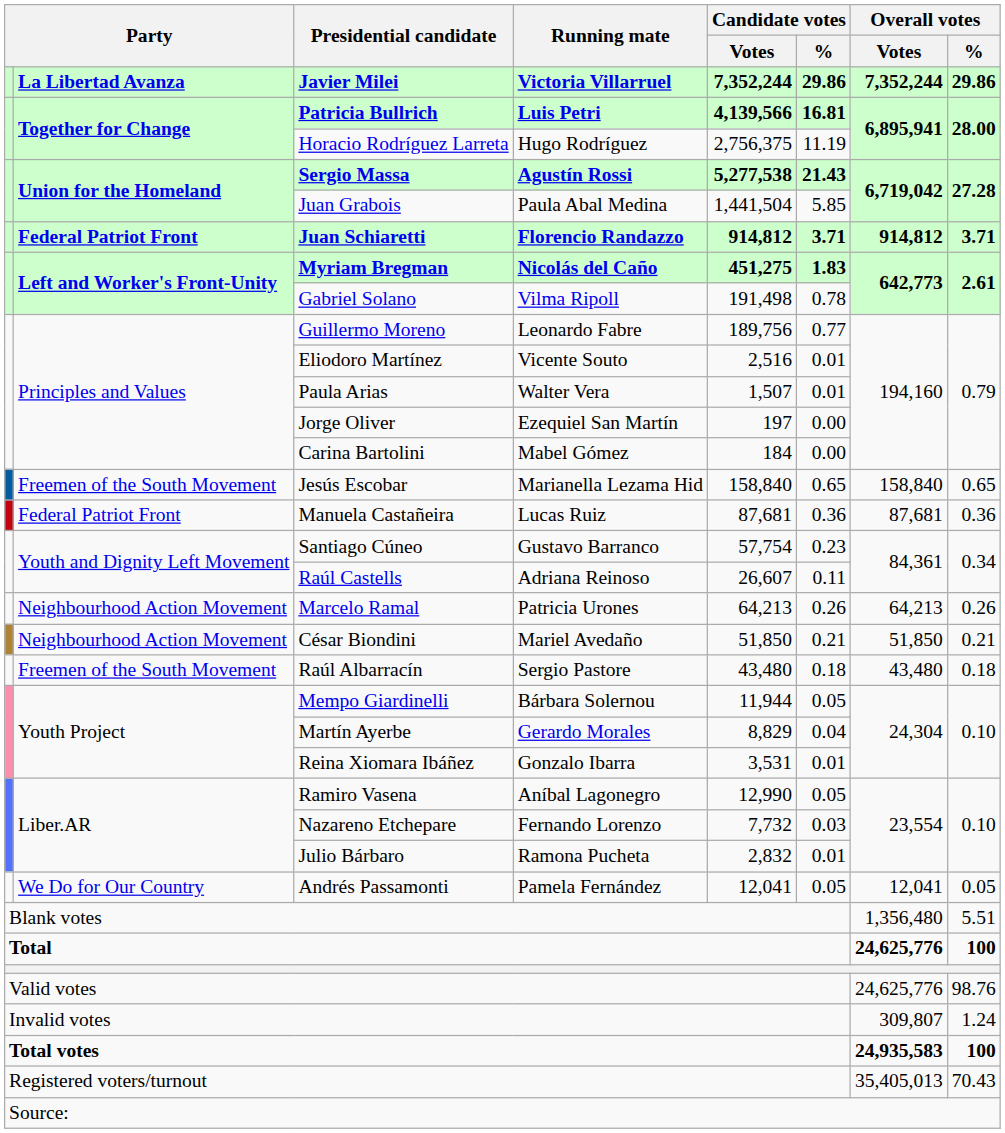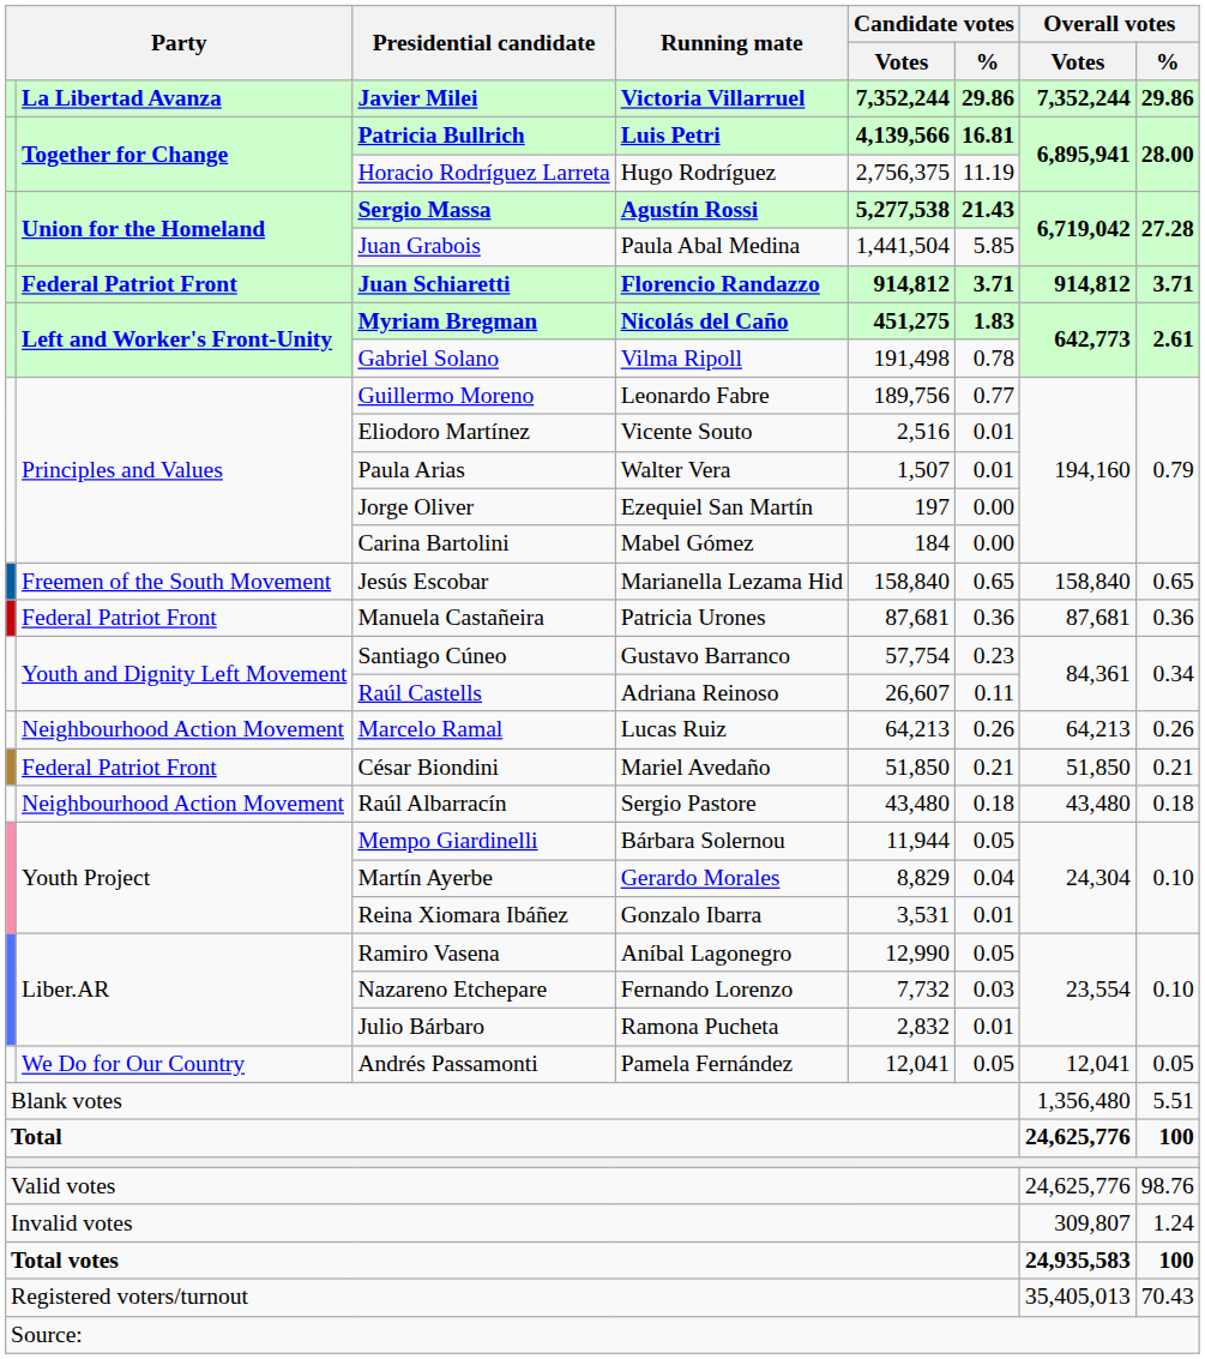Manuela Castañeira | Running mate: Lucas Ruiz -> Patricia Urones
Marcelo Ramal | Running mate: Patricia Urones -> Lucas Ruiz
César Biondini | column 2: Neighbourhood Action Movement -> Federal Patriot Front
Raúl Albarracín | column 2: Freemen of the South Movement -> Neighbourhood Action Movement
